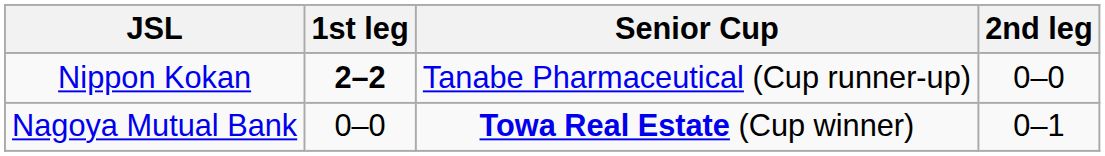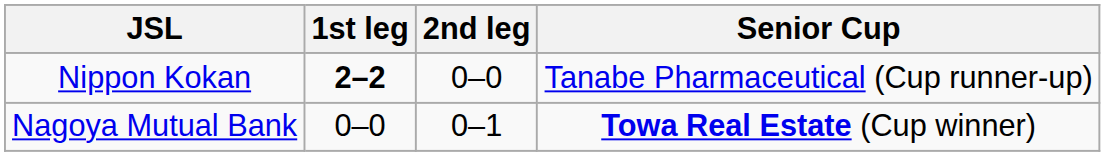columns swapped: 2nd leg <-> Senior Cup
